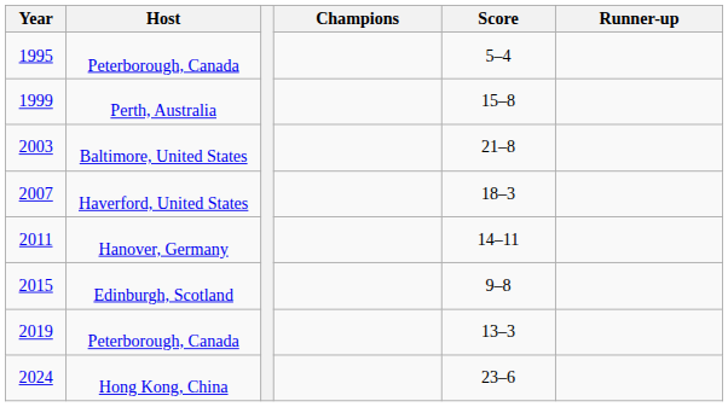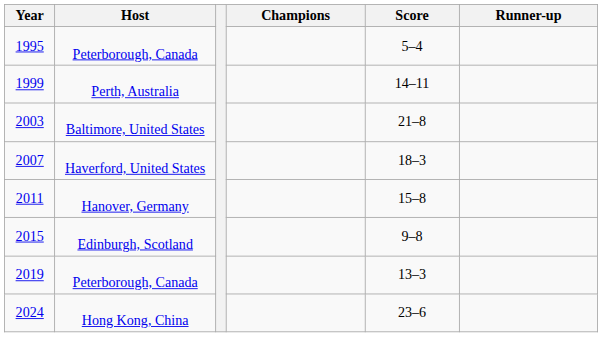1999 | Score: 15–8 -> 14–11
2011 | Score: 14–11 -> 15–8
